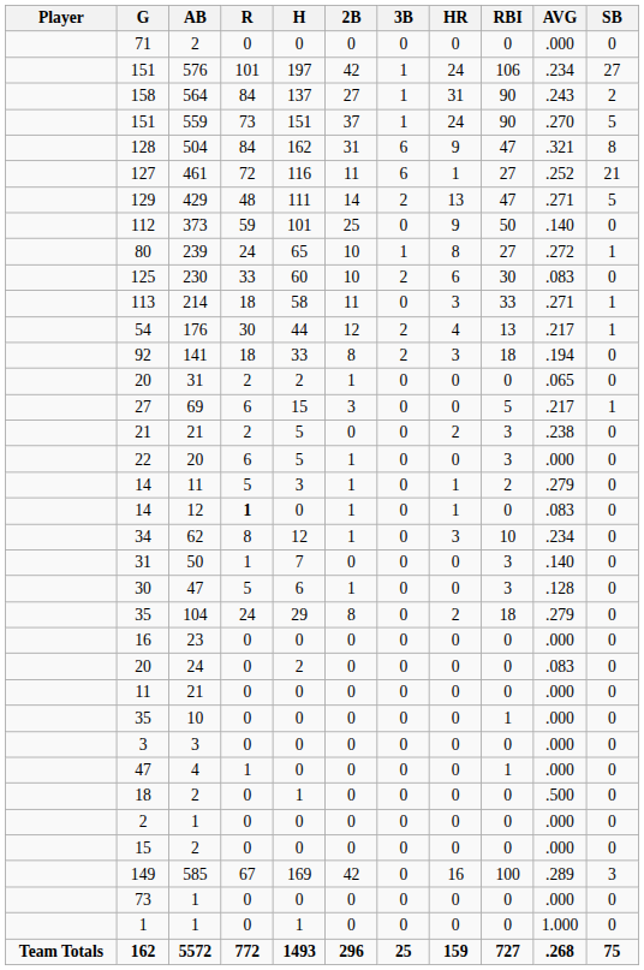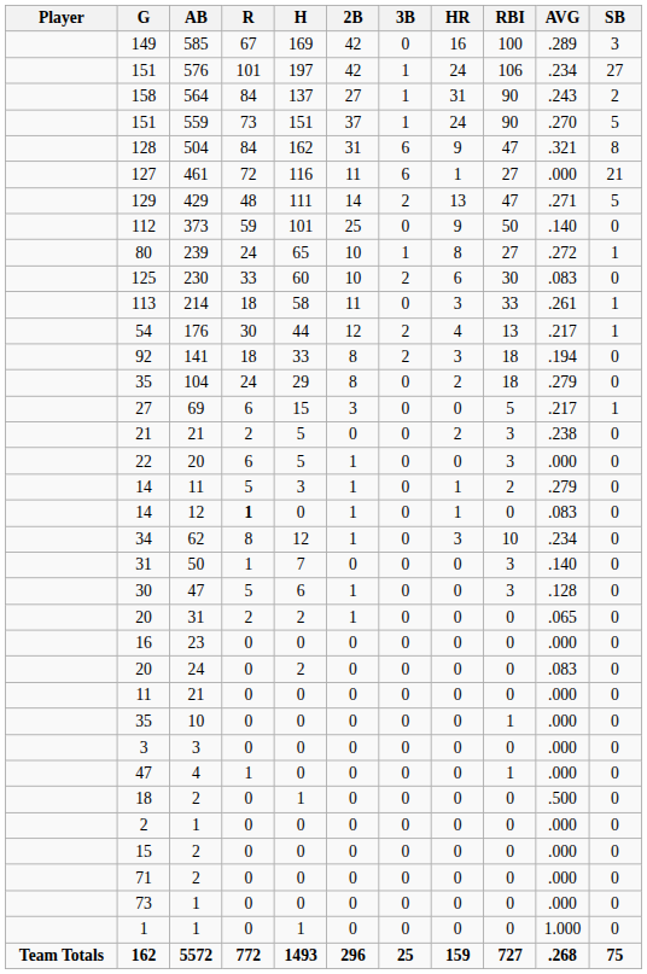rows swapped: 149 <-> 71
127 | AVG: .252 -> .000
113 | AVG: .271 -> .261
rows swapped: 35 / 104 <-> 20 / 31
